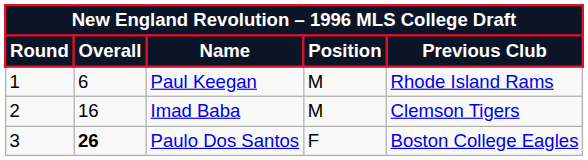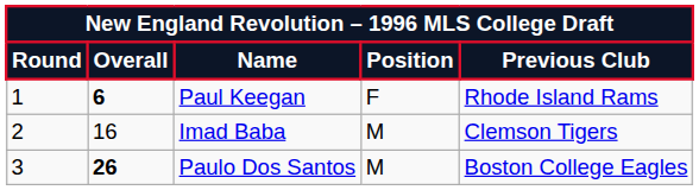Paul Keegan | Overall: normal -> bold
Paul Keegan | Position: M -> F
Paulo Dos Santos | Position: F -> M
